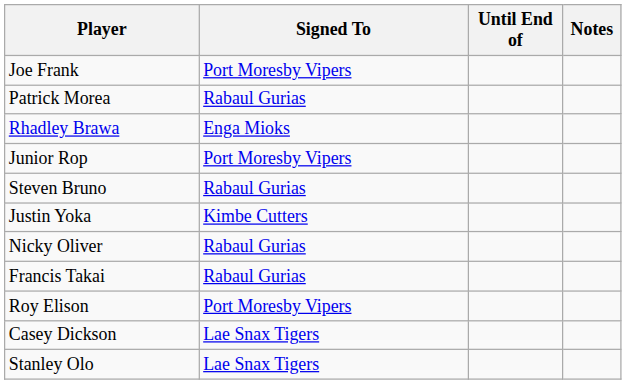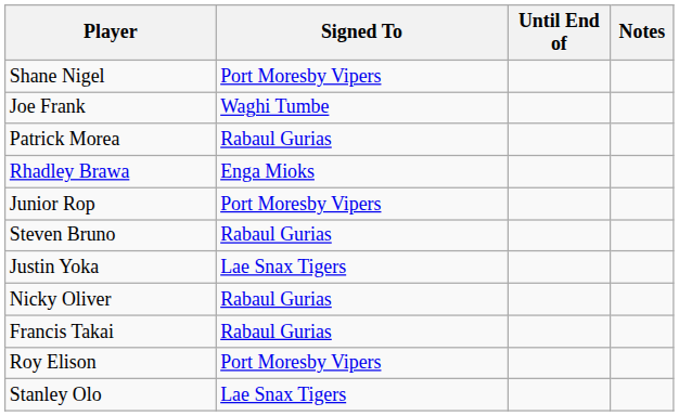+ row: Shane Nigel | Port Moresby Vipers
Joe Frank | Signed To: Port Moresby Vipers -> Waghi Tumbe
Justin Yoka | Signed To: Kimbe Cutters -> Lae Snax Tigers
- row: Casey Dickson | Lae Snax Tigers
